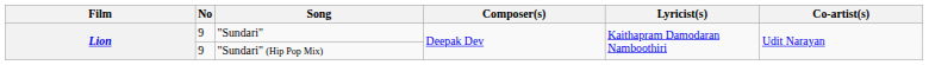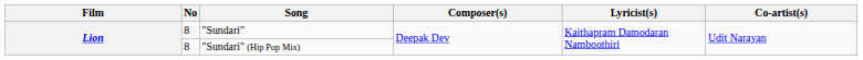"Sundari" | No: 9 -> 8
"Sundari" (Hip Pop Mix) | No: 9 -> 8
